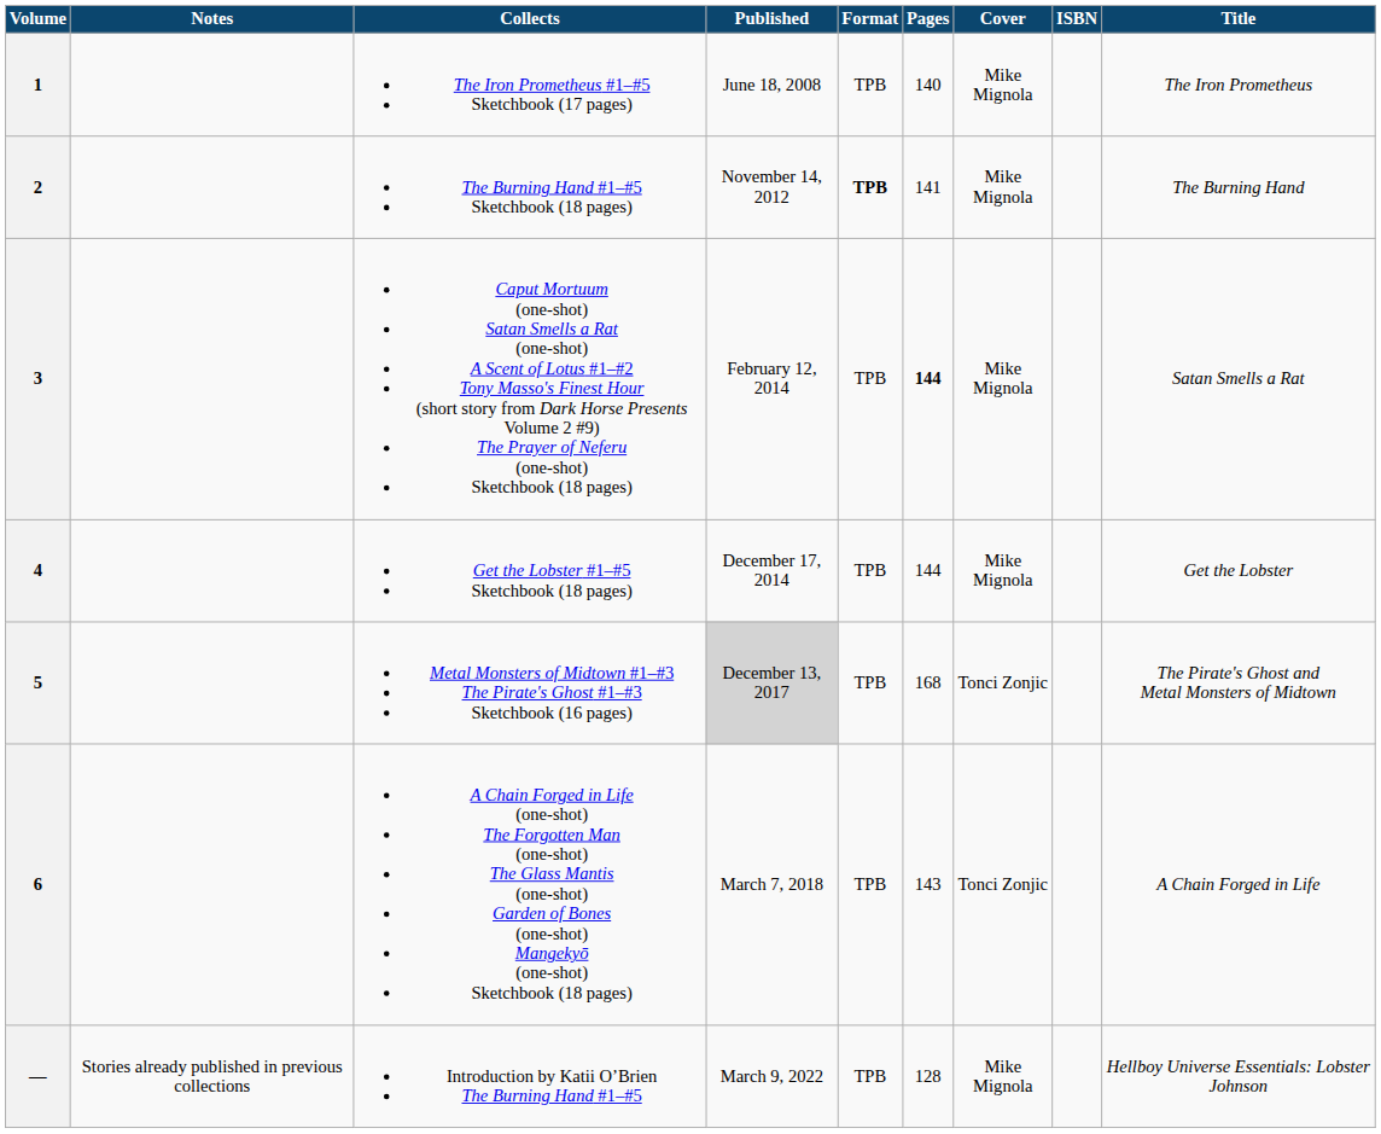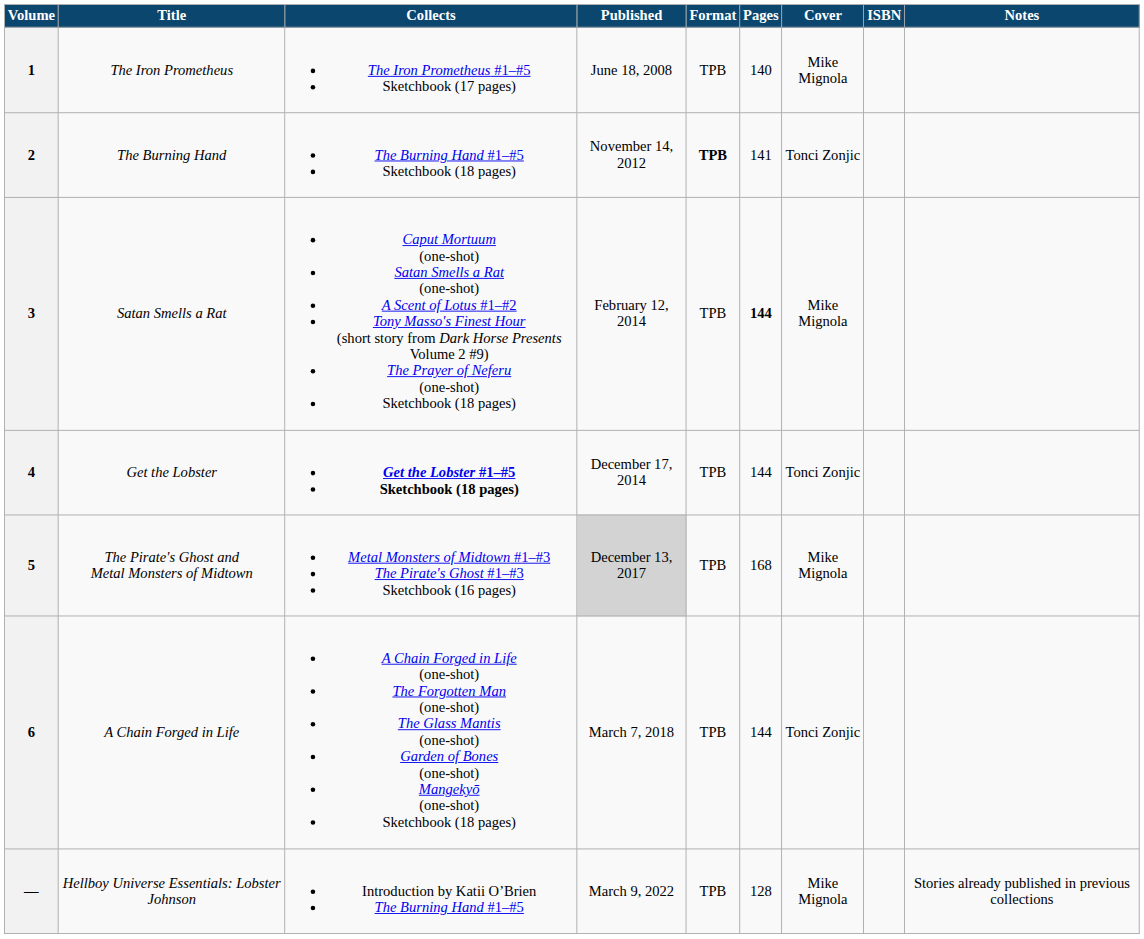columns swapped: Title <-> Notes
2 | Cover: Mike Mignola -> Tonci Zonjic
4 | Collects: normal -> bold
4 | Cover: Mike Mignola -> Tonci Zonjic
5 | Cover: Tonci Zonjic -> Mike Mignola
6 | Pages: 143 -> 144
